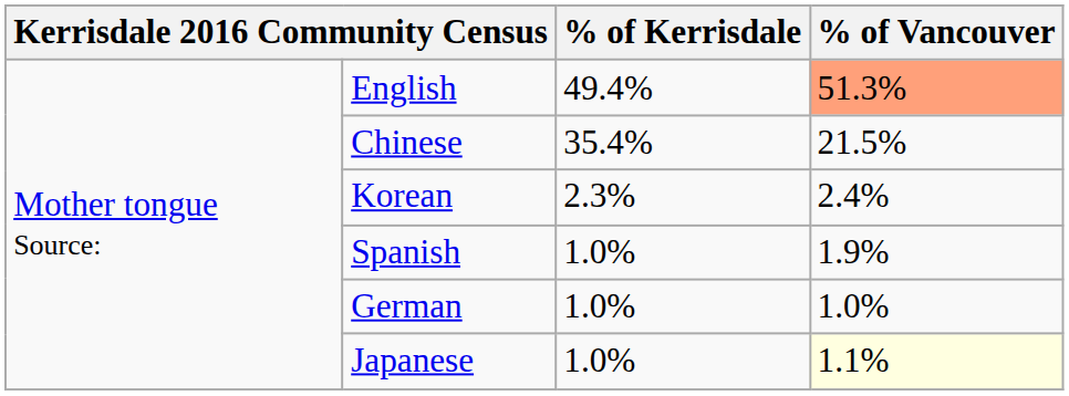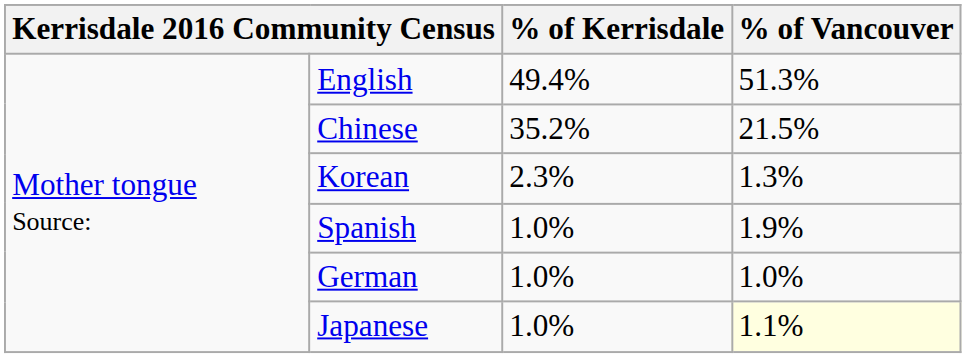English | % of Vancouver: lightsalmon background -> no background
Chinese | % of Kerrisdale: 35.4% -> 35.2%
Korean | % of Vancouver: 2.4% -> 1.3%
